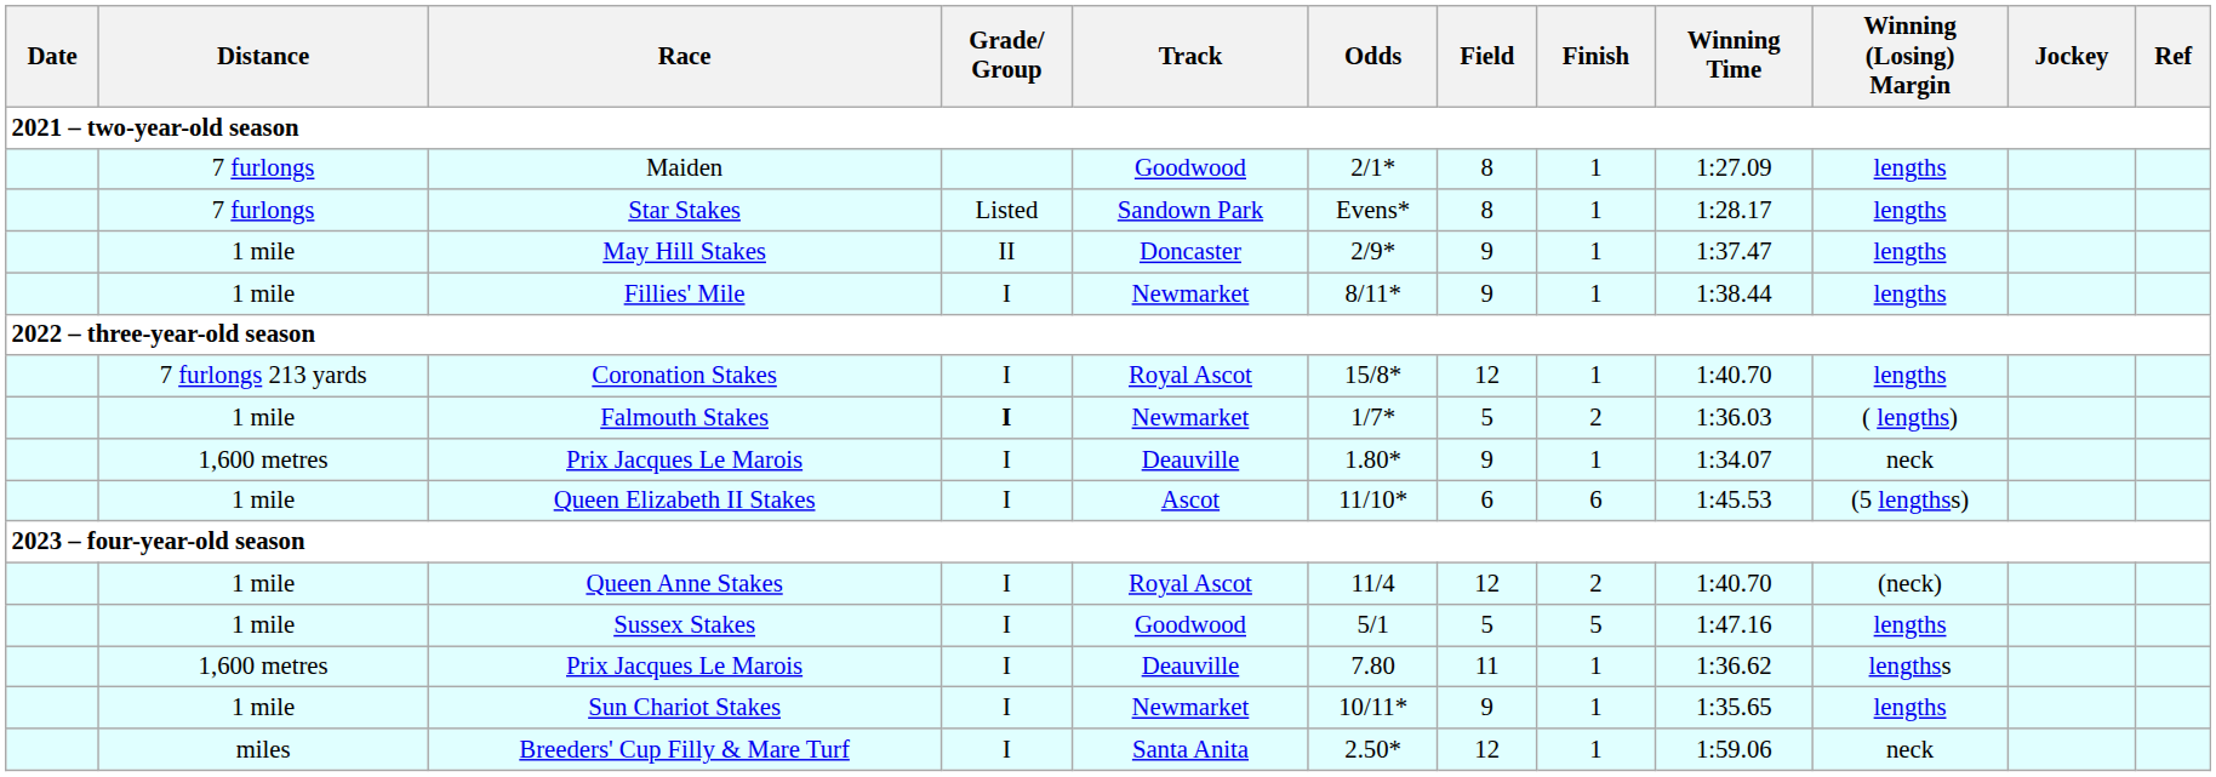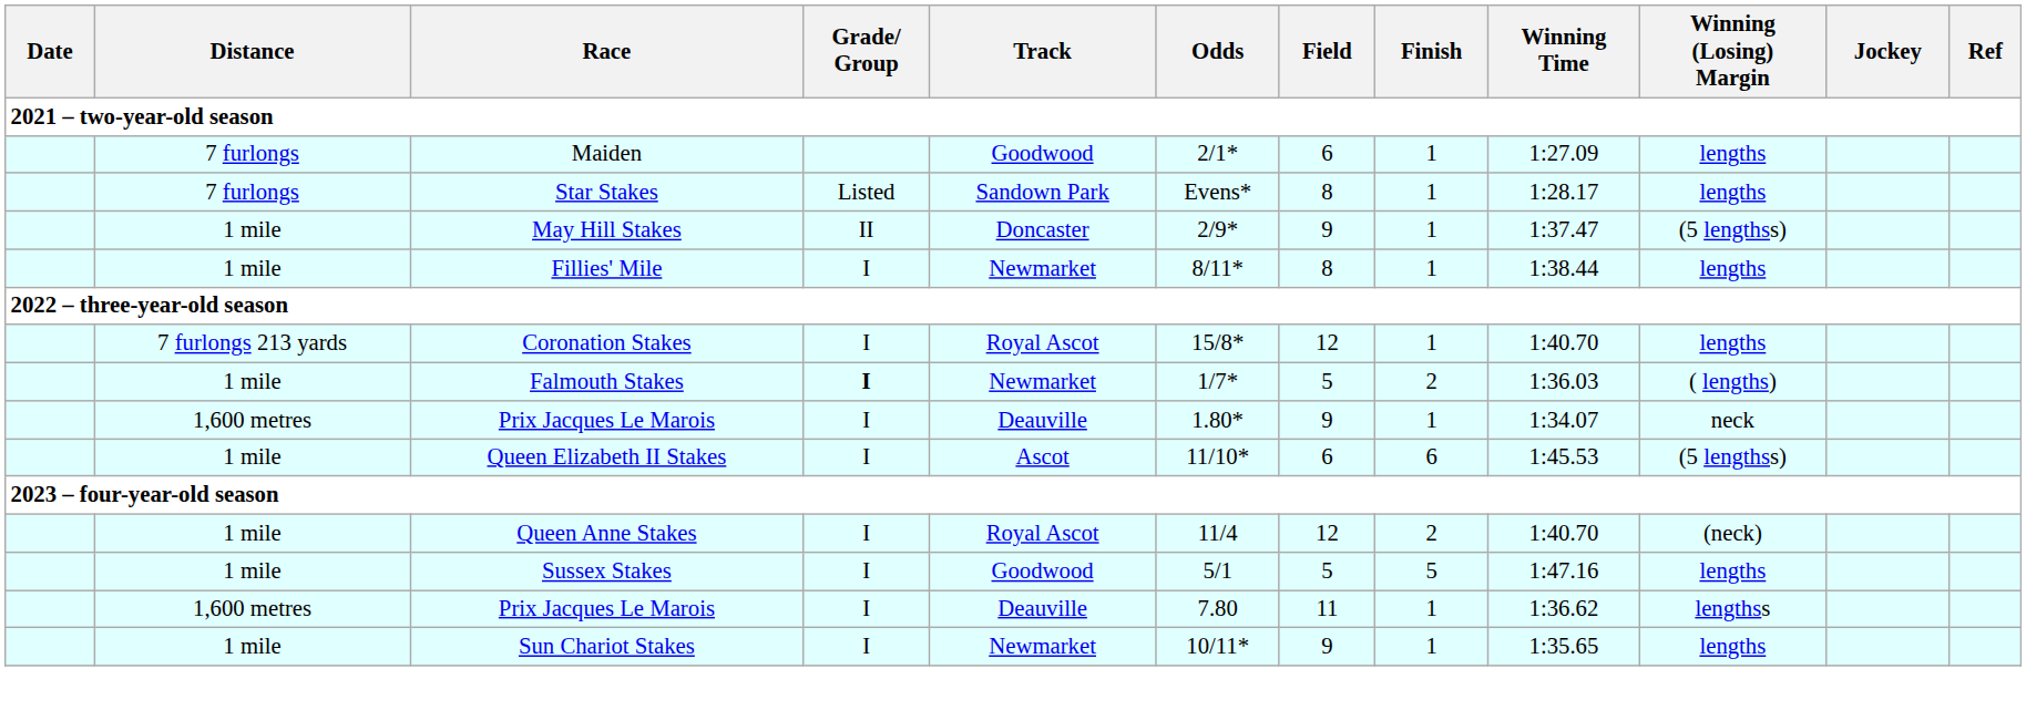Maiden | Field: 8 -> 6
May Hill Stakes | Winning (Losing) Margin: lengths -> (5 lengthss)
Fillies' Mile | Field: 9 -> 8
- row: miles | Breeders' Cup Filly & Mare Turf | I | Santa Anita | 2.50* | 12 | 1 | 1:59.06 | neck
